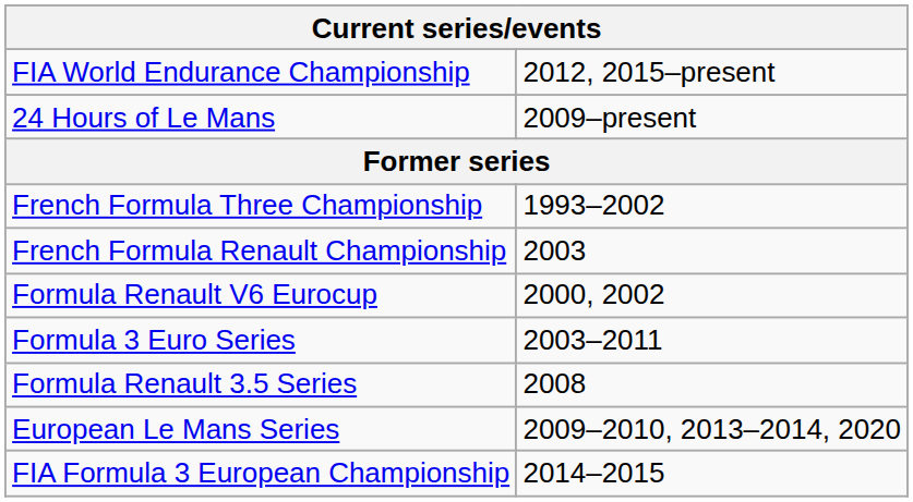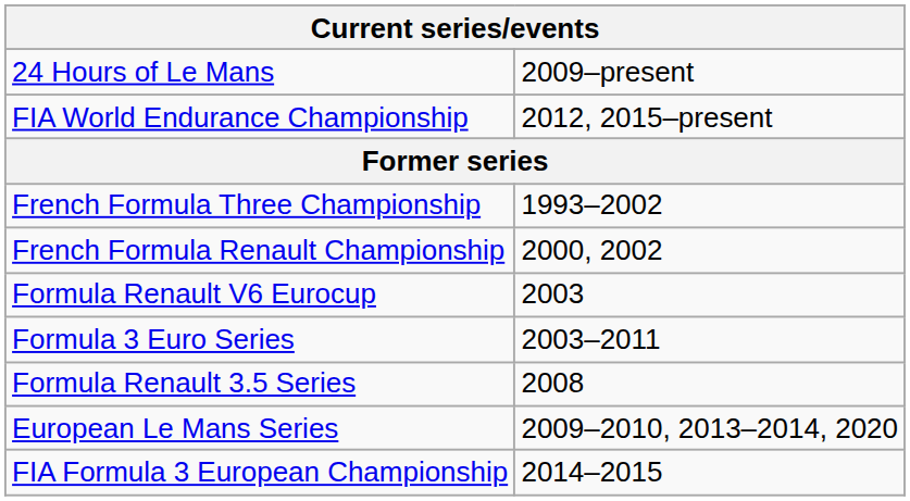rows swapped: 24 Hours of Le Mans <-> FIA World Endurance Championship
French Formula Renault Championship | column 2: 2003 -> 2000, 2002
Formula Renault V6 Eurocup | column 2: 2000, 2002 -> 2003
